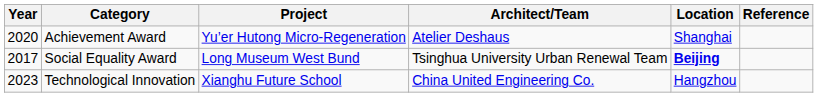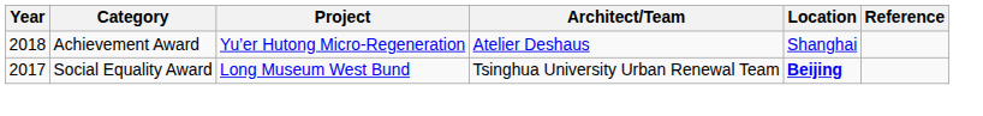Achievement Award | Year: 2020 -> 2018
- row: 2023 | Technological Innovation | Xianghu Future School | China United Engineering Co. | Hangzhou
